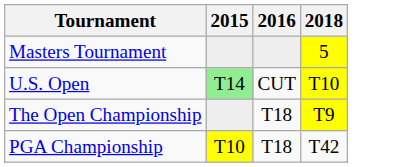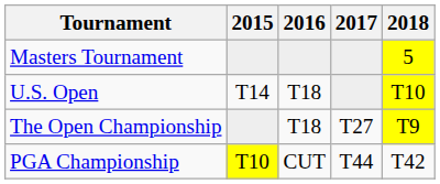+ column: 2017 | T27 | T44
U.S. Open | 2015: lightgreen background -> no background
U.S. Open | 2016: CUT -> T18
PGA Championship | 2016: T18 -> CUT
